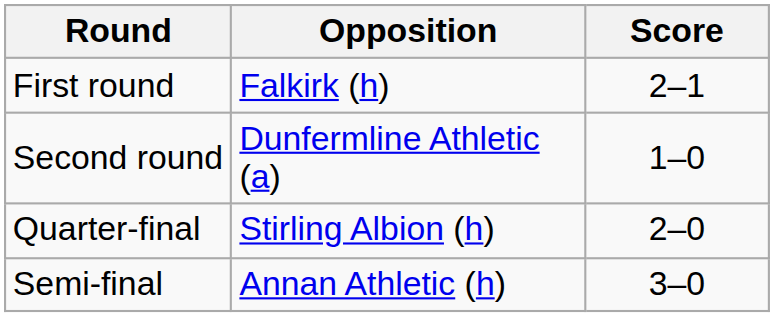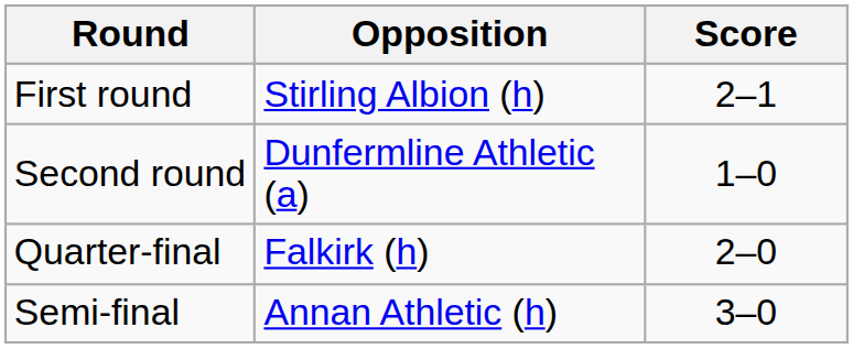First round | Opposition: Falkirk (h) -> Stirling Albion (h)
Quarter-final | Opposition: Stirling Albion (h) -> Falkirk (h)
